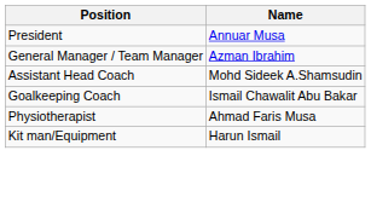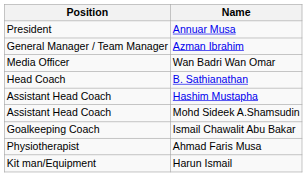+ row: Media Officer | Wan Badri Wan Omar
+ row: Head Coach | B. Sathianathan
+ row: Assistant Head Coach | Hashim Mustapha
